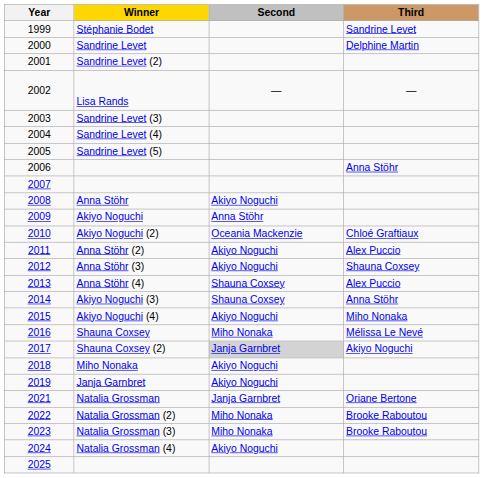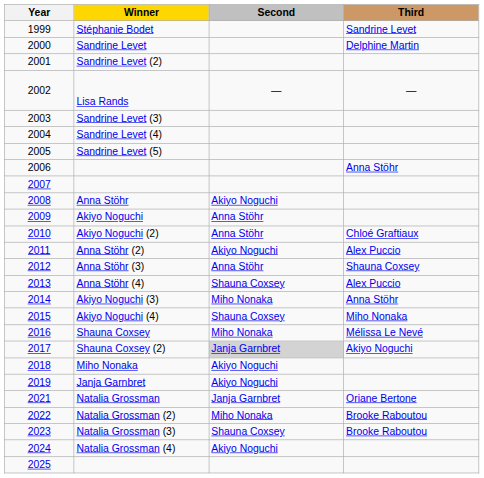Akiyo Noguchi (2) | Second: Oceania Mackenzie -> Anna Stöhr
Anna Stöhr (3) | Second: Akiyo Noguchi -> Anna Stöhr
Akiyo Noguchi (3) | Second: Shauna Coxsey -> Miho Nonaka
Akiyo Noguchi (4) | Second: Akiyo Noguchi -> Shauna Coxsey
Natalia Grossman (3) | Second: Miho Nonaka -> Shauna Coxsey
